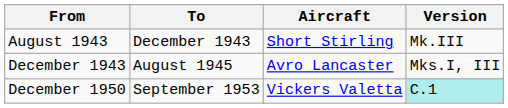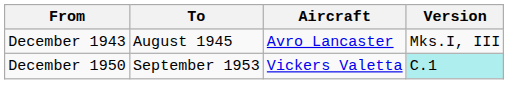- row: August 1943 | December 1943 | Short Stirling | Mk.III
